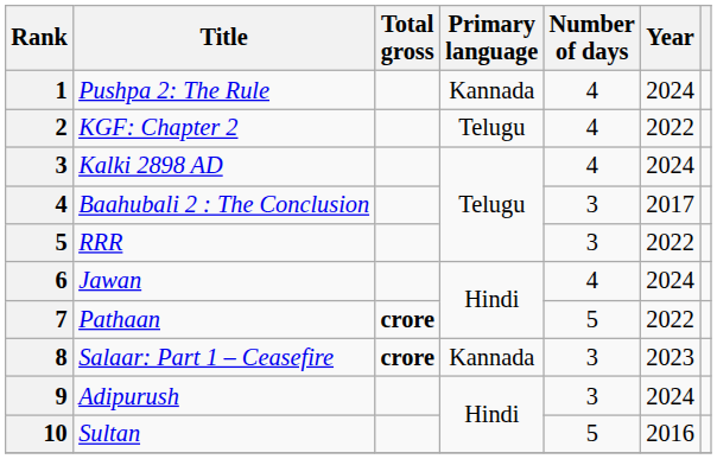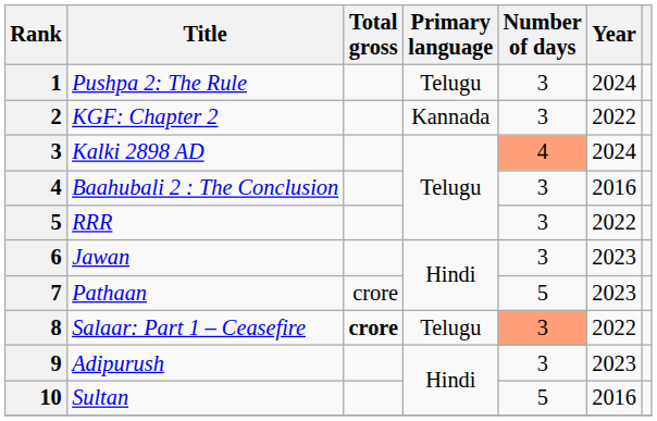Pushpa 2: The Rule | Primary language: Kannada -> Telugu
Pushpa 2: The Rule | Number of days: 4 -> 3
KGF: Chapter 2 | Primary language: Telugu -> Kannada
KGF: Chapter 2 | Number of days: 4 -> 3
Kalki 2898 AD | Number of days: no background -> lightsalmon background
Baahubali 2 : The Conclusion | Year: 2017 -> 2016
Jawan | Number of days: 4 -> 3
Jawan | Year: 2024 -> 2023
Pathaan | Total gross: bold -> normal
Pathaan | Year: 2022 -> 2023
Salaar: Part 1 – Ceasefire | Primary language: Kannada -> Telugu
Salaar: Part 1 – Ceasefire | Number of days: no background -> lightsalmon background
Salaar: Part 1 – Ceasefire | Year: 2023 -> 2022
Adipurush | Year: 2024 -> 2023
